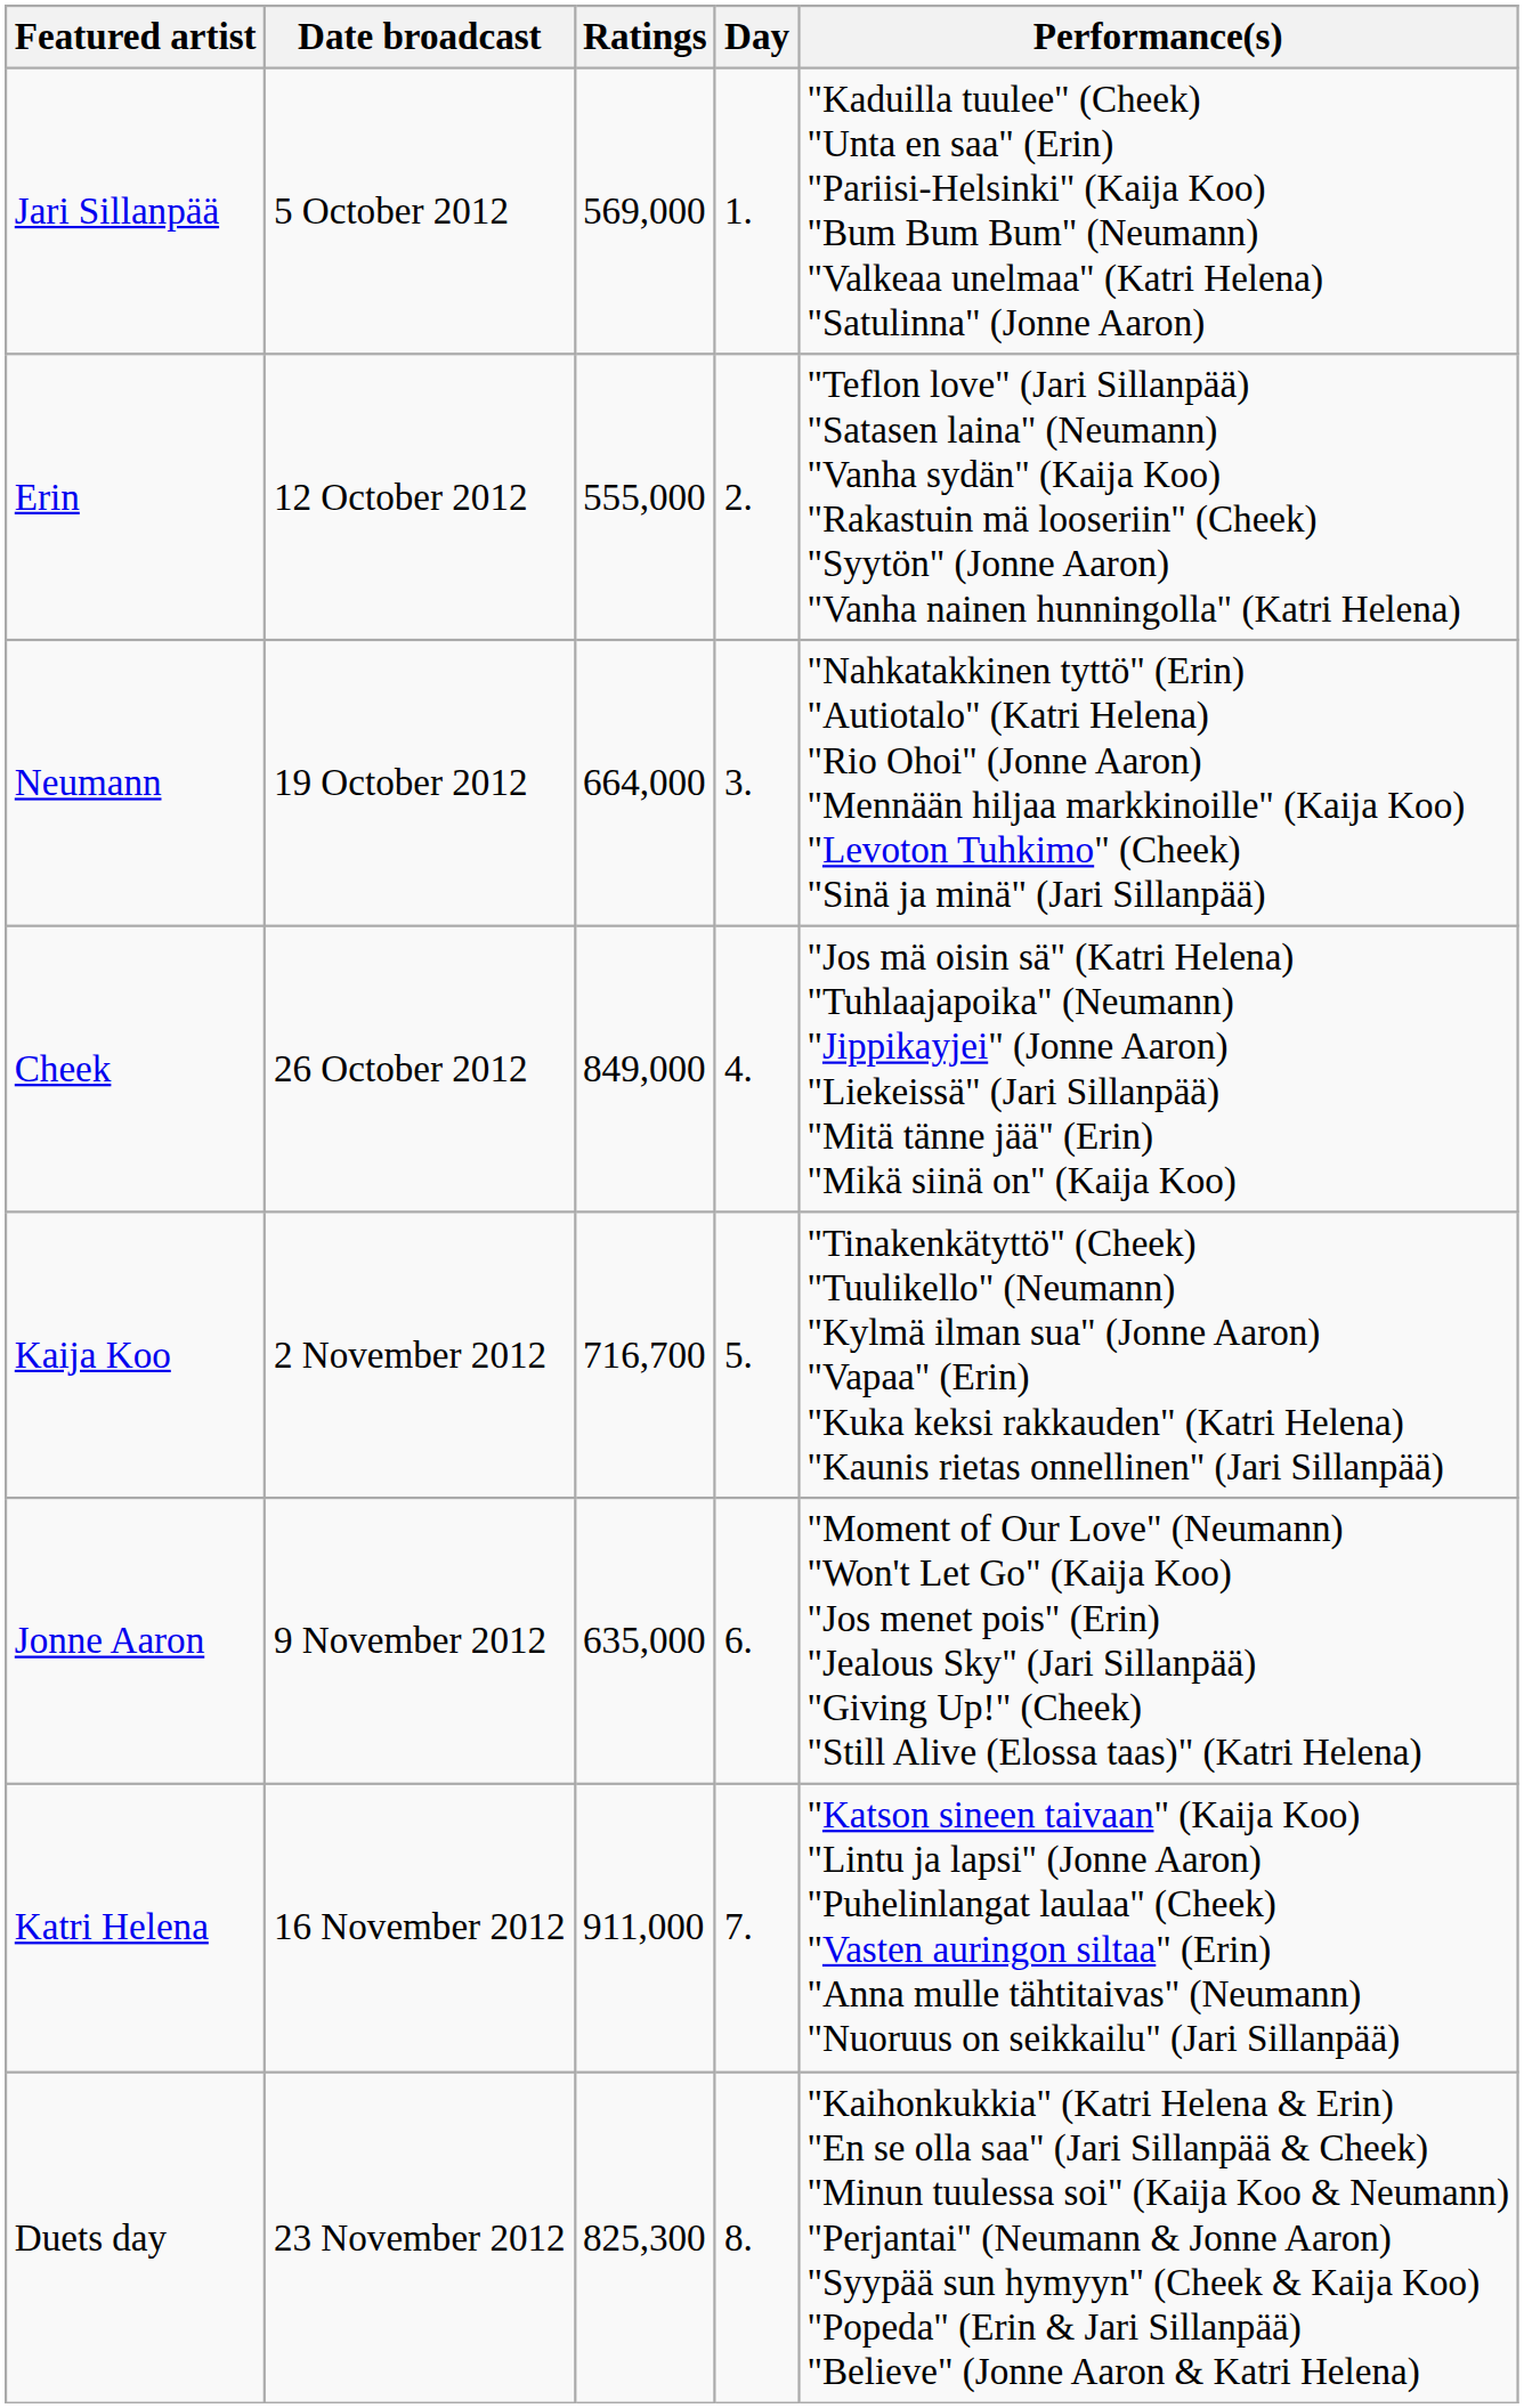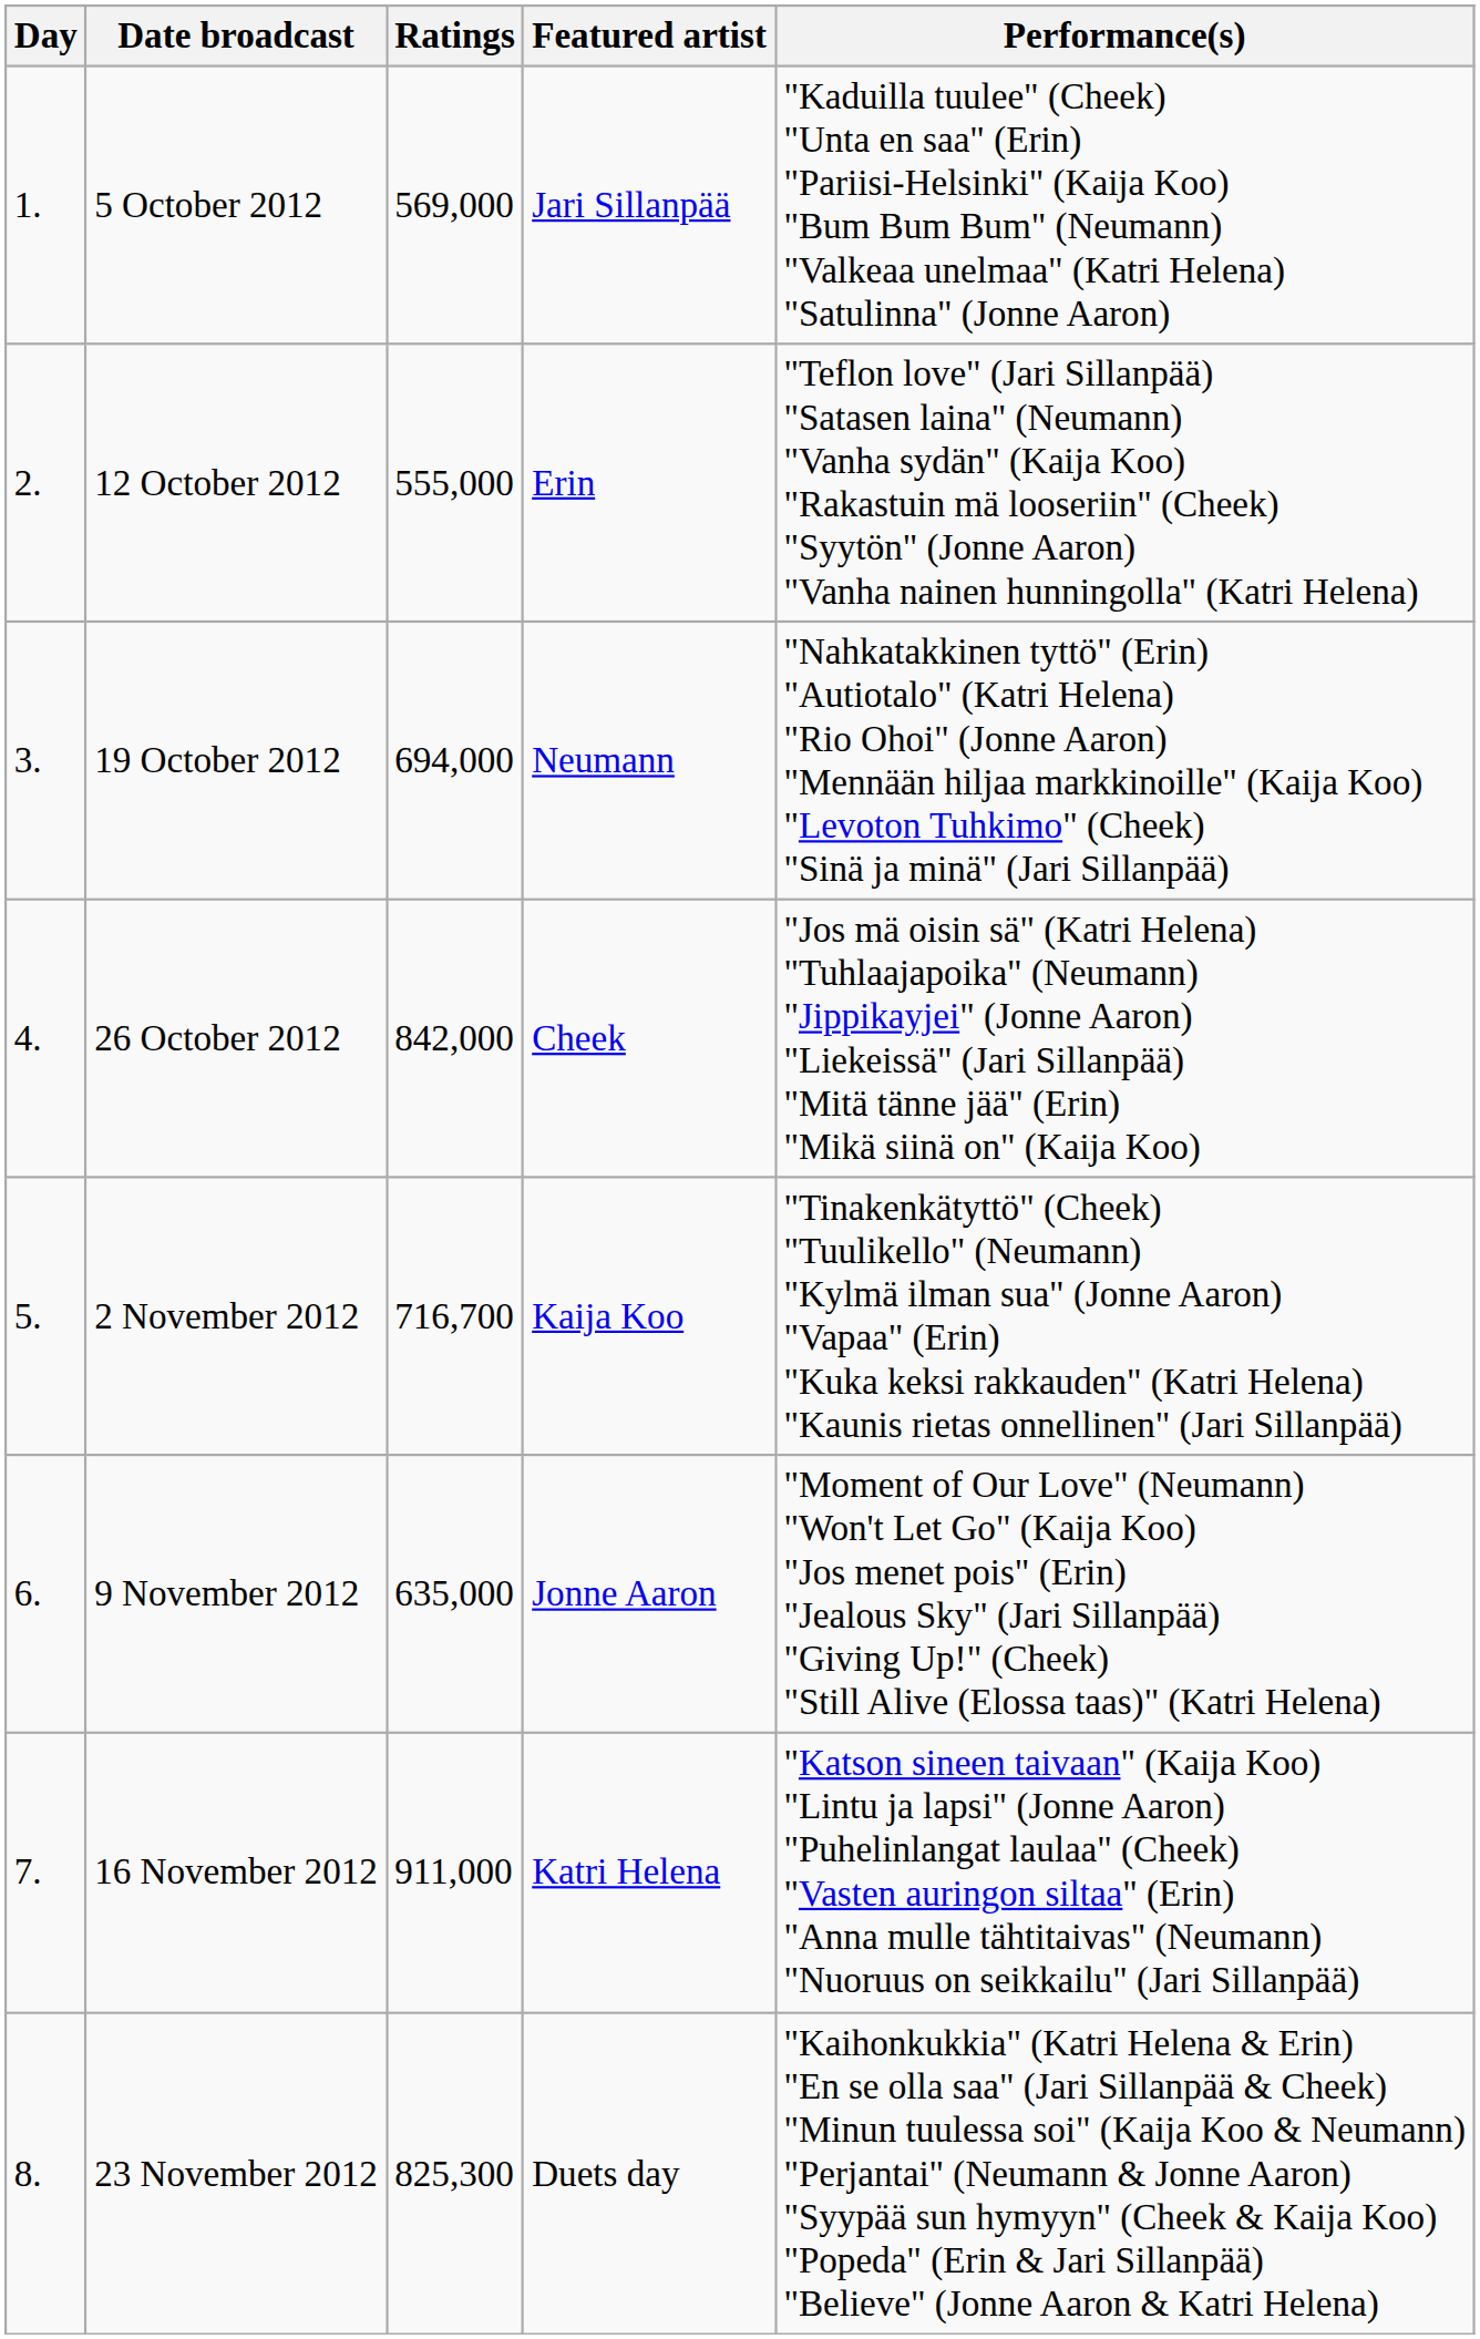columns swapped: Day <-> Featured artist
19 October 2012 | Ratings: 664,000 -> 694,000
26 October 2012 | Ratings: 849,000 -> 842,000
